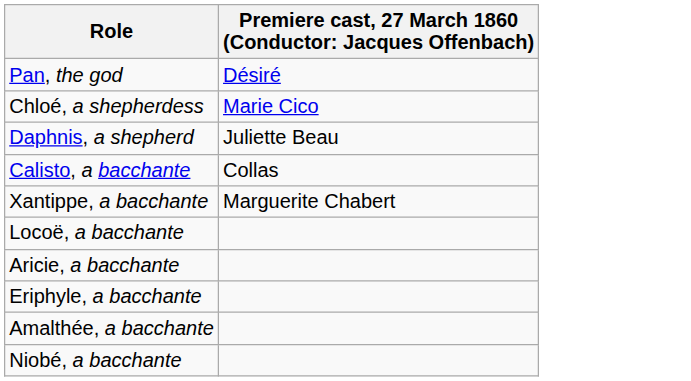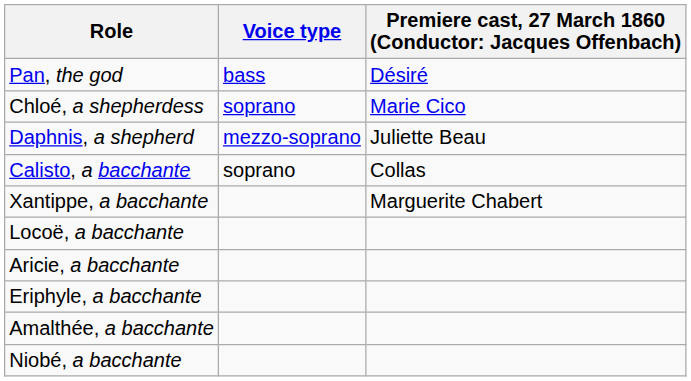+ column: Voice type | bass | soprano | mezzo-soprano | soprano
